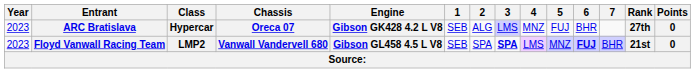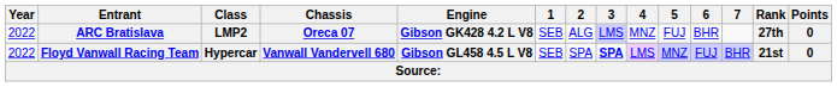ARC Bratislava | Year: 2023 -> 2022
ARC Bratislava | Class: Hypercar -> LMP2
Floyd Vanwall Racing Team | Year: 2023 -> 2022
Floyd Vanwall Racing Team | Class: LMP2 -> Hypercar
Floyd Vanwall Racing Team | 6: bold -> normal
